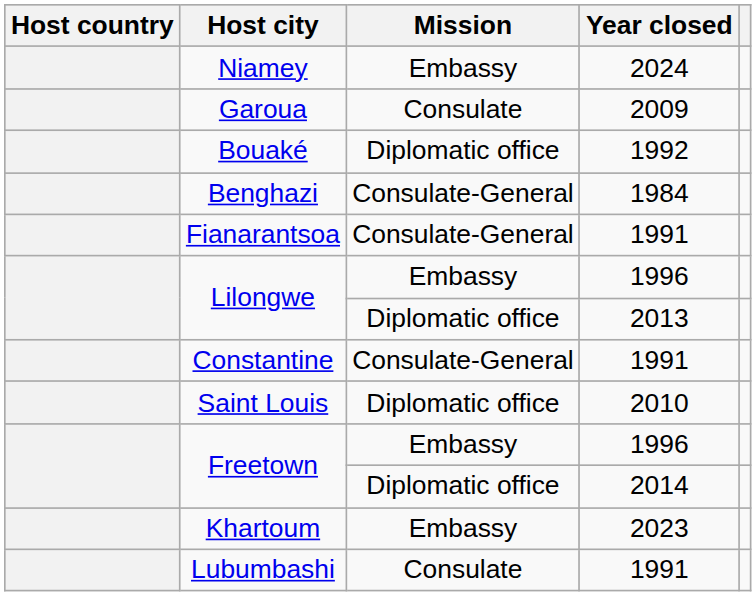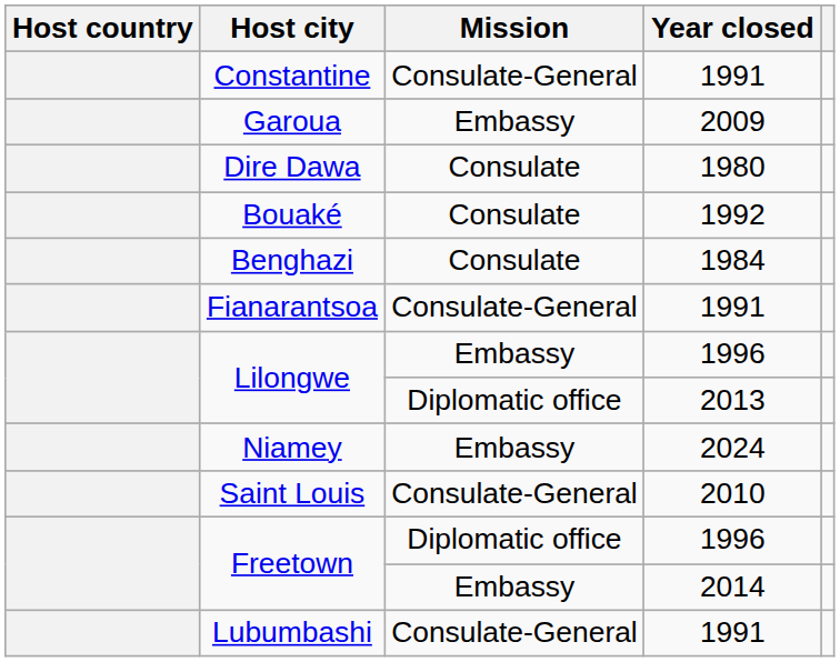rows swapped: Constantine <-> Niamey
Garoua | Mission: Consulate -> Embassy
+ row: Dire Dawa | Consulate | 1980
Bouaké | Mission: Diplomatic office -> Consulate
Benghazi | Mission: Consulate-General -> Consulate
Saint Louis | Mission: Diplomatic office -> Consulate-General
Freetown / 1996 | Mission: Embassy -> Diplomatic office
Freetown / 2014 | Mission: Diplomatic office -> Embassy
- row: Khartoum | Embassy | 2023
Lubumbashi | Mission: Consulate -> Consulate-General
